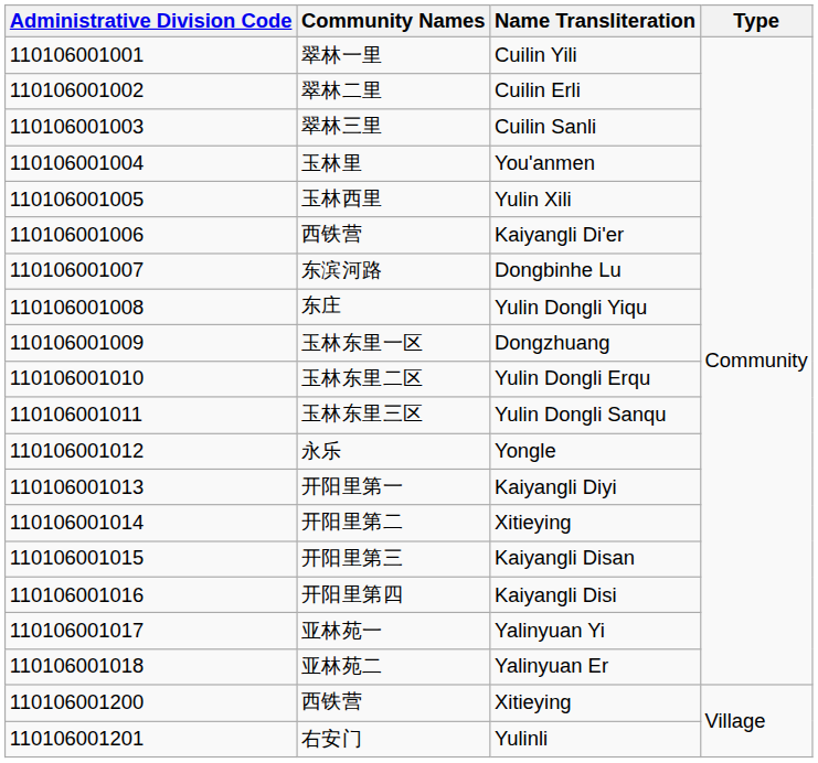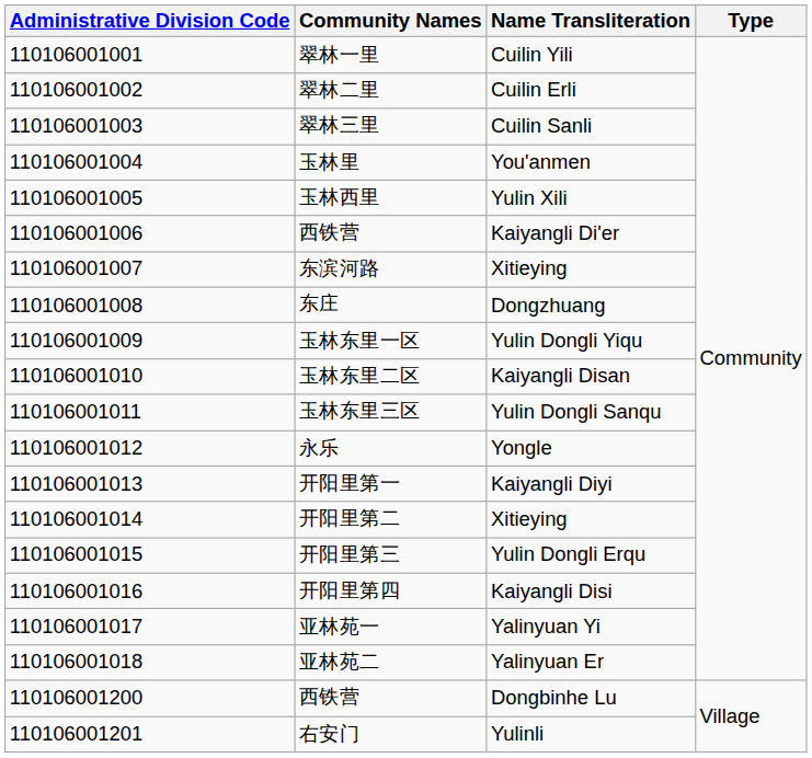东滨河路 | Name Transliteration: Dongbinhe Lu -> Xitieying
东庄 | Name Transliteration: Yulin Dongli Yiqu -> Dongzhuang
玉林东里一区 | Name Transliteration: Dongzhuang -> Yulin Dongli Yiqu
玉林东里二区 | Name Transliteration: Yulin Dongli Erqu -> Kaiyangli Disan
开阳里第三 | Name Transliteration: Kaiyangli Disan -> Yulin Dongli Erqu
110106001200 / 西铁营 | Name Transliteration: Xitieying -> Dongbinhe Lu
